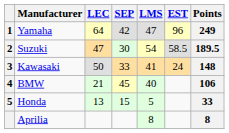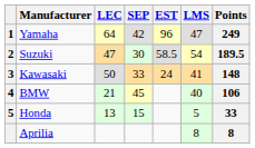columns swapped: LMS <-> EST
